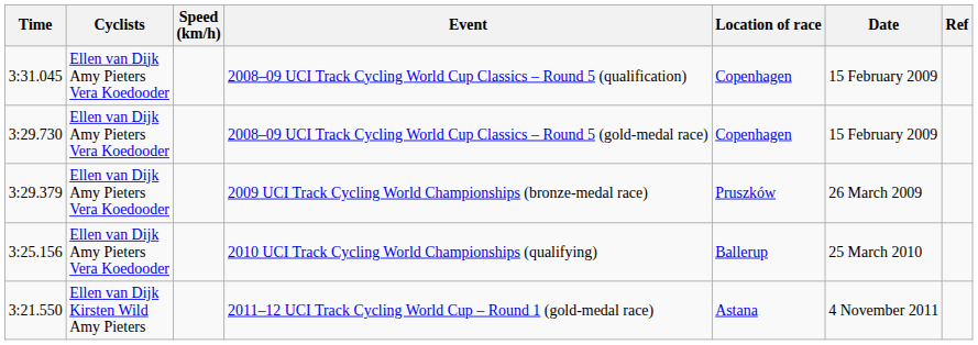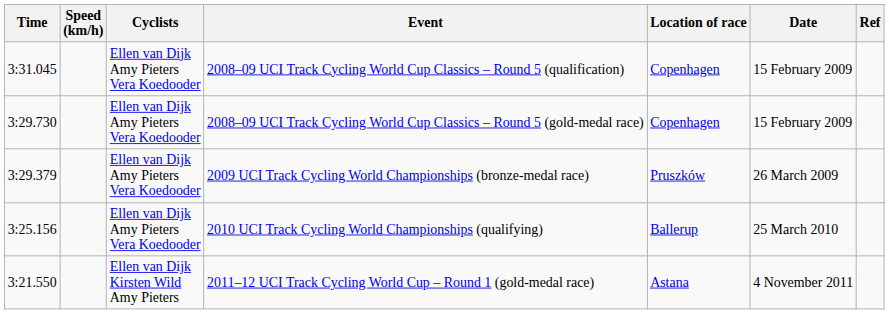columns swapped: Speed (km/h) <-> Cyclists
